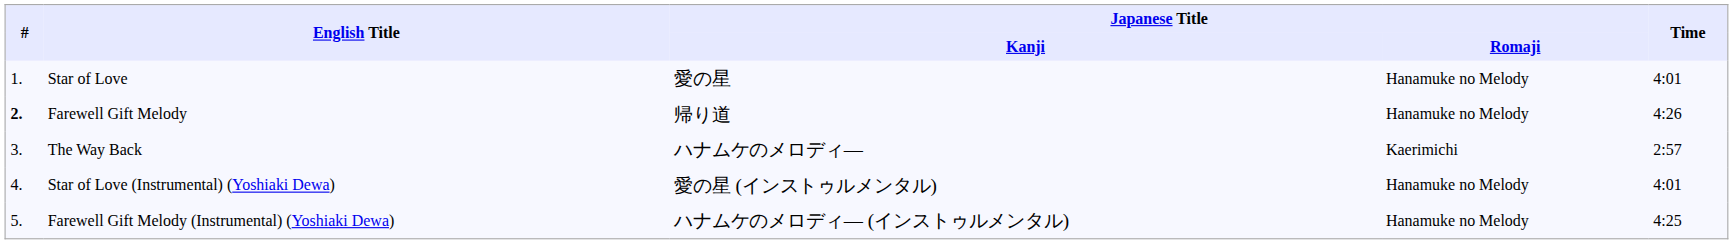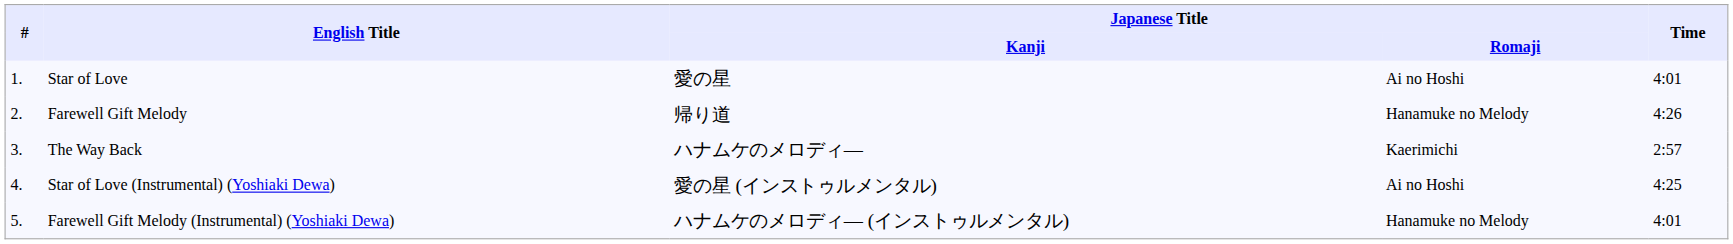Star of Love | Japanese Title / Romaji: Hanamuke no Melody -> Ai no Hoshi
Farewell Gift Melody | #: bold -> normal
Star of Love (Instrumental) (Yoshiaki Dewa) | Japanese Title / Romaji: Hanamuke no Melody -> Ai no Hoshi
Star of Love (Instrumental) (Yoshiaki Dewa) | Time: 4:01 -> 4:25
Farewell Gift Melody (Instrumental) (Yoshiaki Dewa) | Time: 4:25 -> 4:01
